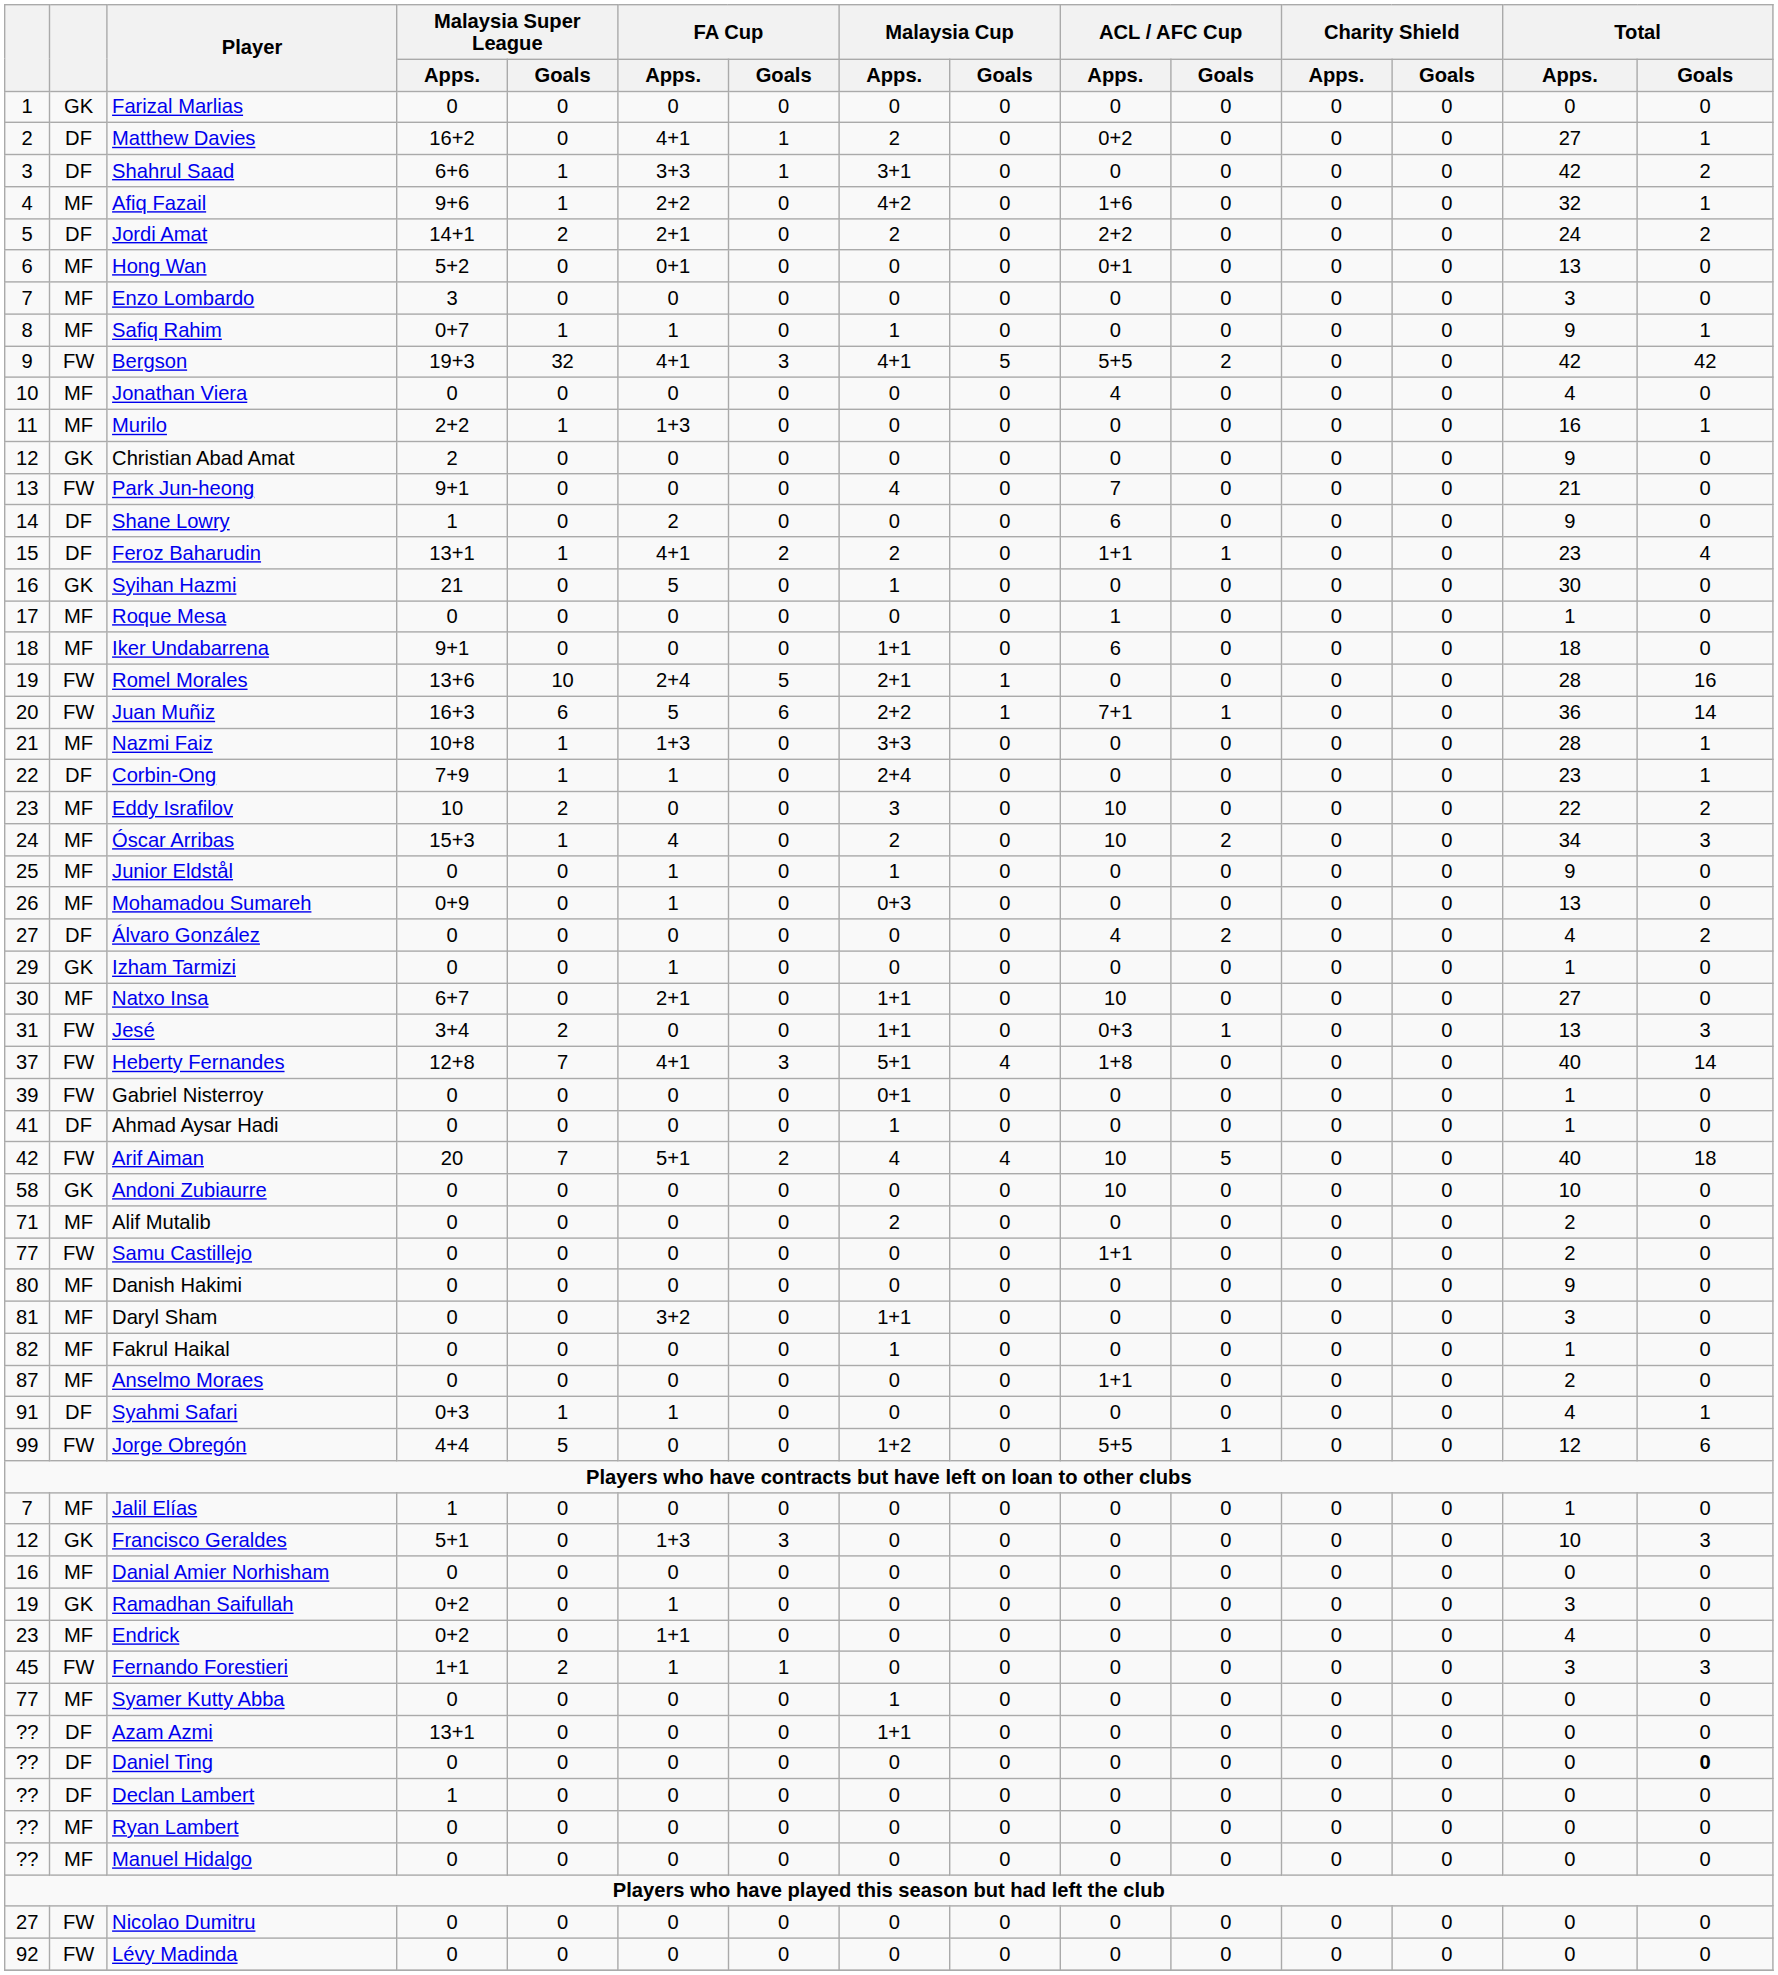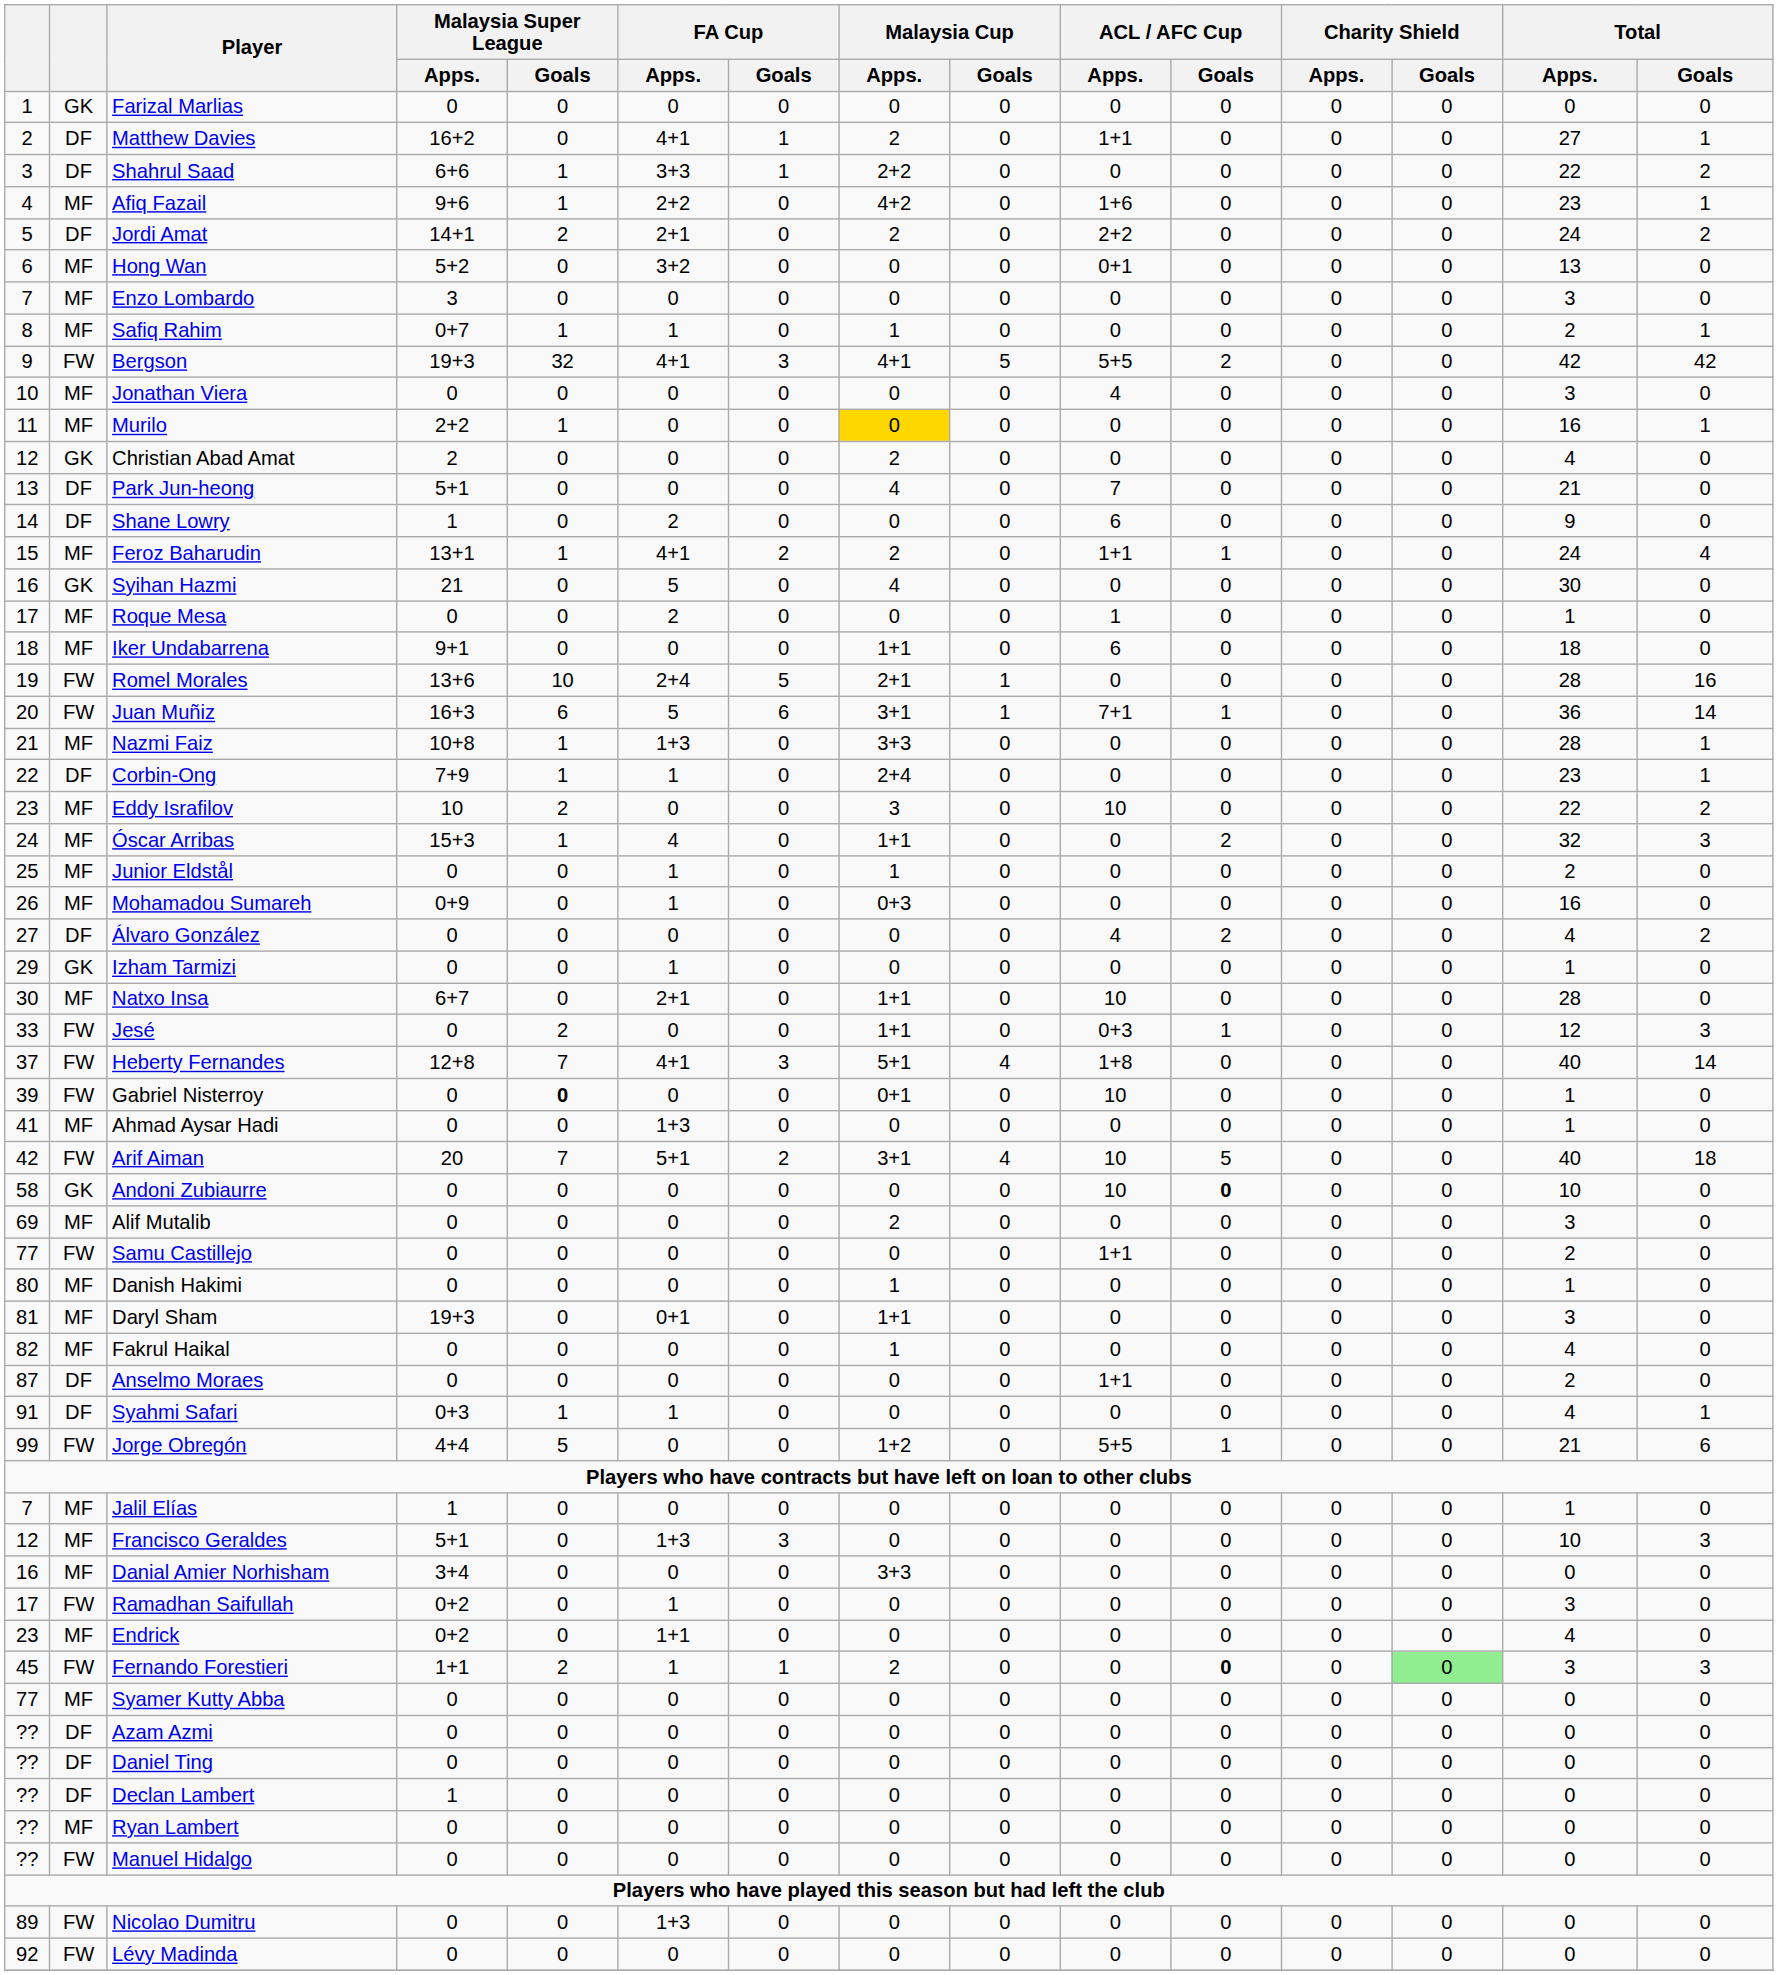Matthew Davies | ACL / AFC Cup / Apps.: 0+2 -> 1+1
Shahrul Saad | Malaysia Cup / Apps.: 3+1 -> 2+2
Shahrul Saad | Total / Apps.: 42 -> 22
Afiq Fazail | Total / Apps.: 32 -> 23
Hong Wan | FA Cup / Apps.: 0+1 -> 3+2
Safiq Rahim | Total / Apps.: 9 -> 2
Jonathan Viera | Total / Apps.: 4 -> 3
Murilo | FA Cup / Apps.: 1+3 -> 0
Murilo | Malaysia Cup / Apps.: no background -> gold background
Christian Abad Amat | Malaysia Cup / Apps.: 0 -> 2
Christian Abad Amat | Total / Apps.: 9 -> 4
Park Jun-heong | column 2: FW -> DF
Park Jun-heong | Malaysia Super League / Apps.: 9+1 -> 5+1
Feroz Baharudin | column 2: DF -> MF
Feroz Baharudin | Total / Apps.: 23 -> 24
Syihan Hazmi | Malaysia Cup / Apps.: 1 -> 4
Roque Mesa | FA Cup / Apps.: 0 -> 2
Juan Muñiz | Malaysia Cup / Apps.: 2+2 -> 3+1
Óscar Arribas | Malaysia Cup / Apps.: 2 -> 1+1
Óscar Arribas | ACL / AFC Cup / Apps.: 10 -> 0
Óscar Arribas | Total / Apps.: 34 -> 32
Junior Eldstål | Total / Apps.: 9 -> 2
Mohamadou Sumareh | Total / Apps.: 13 -> 16
Natxo Insa | Total / Apps.: 27 -> 28
Jesé | column 1: 31 -> 33
Jesé | Malaysia Super League / Apps.: 3+4 -> 0
Jesé | Total / Apps.: 13 -> 12
Gabriel Nisterroy | Malaysia Super League / Goals: normal -> bold
Gabriel Nisterroy | ACL / AFC Cup / Apps.: 0 -> 10
Ahmad Aysar Hadi | column 2: DF -> MF
Ahmad Aysar Hadi | FA Cup / Apps.: 0 -> 1+3
Ahmad Aysar Hadi | Malaysia Cup / Apps.: 1 -> 0
Arif Aiman | Malaysia Cup / Apps.: 4 -> 3+1
Andoni Zubiaurre | ACL / AFC Cup / Goals: normal -> bold
Alif Mutalib | column 1: 71 -> 69
Alif Mutalib | Total / Apps.: 2 -> 3
Danish Hakimi | Malaysia Cup / Apps.: 0 -> 1
Danish Hakimi | Total / Apps.: 9 -> 1
Daryl Sham | Malaysia Super League / Apps.: 0 -> 19+3
Daryl Sham | FA Cup / Apps.: 3+2 -> 0+1
Fakrul Haikal | Total / Apps.: 1 -> 4
Anselmo Moraes | column 2: MF -> DF
Jorge Obregón | Total / Apps.: 12 -> 21
Francisco Geraldes | column 2: GK -> MF
Danial Amier Norhisham | Malaysia Super League / Apps.: 0 -> 3+4
Danial Amier Norhisham | Malaysia Cup / Apps.: 0 -> 3+3
Ramadhan Saifullah | column 1: 19 -> 17
Ramadhan Saifullah | column 2: GK -> FW
Fernando Forestieri | Malaysia Cup / Apps.: 0 -> 2
Fernando Forestieri | ACL / AFC Cup / Goals: normal -> bold
Fernando Forestieri | Charity Shield / Goals: no background -> lightgreen background
Syamer Kutty Abba | Malaysia Cup / Apps.: 1 -> 0
Azam Azmi | Malaysia Super League / Apps.: 13+1 -> 0
Azam Azmi | Malaysia Cup / Apps.: 1+1 -> 0
Daniel Ting | Total / Goals: bold -> normal
Manuel Hidalgo | column 2: MF -> FW
Nicolao Dumitru | column 1: 27 -> 89
Nicolao Dumitru | FA Cup / Apps.: 0 -> 1+3
